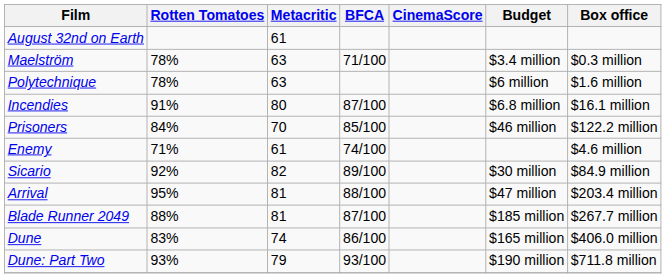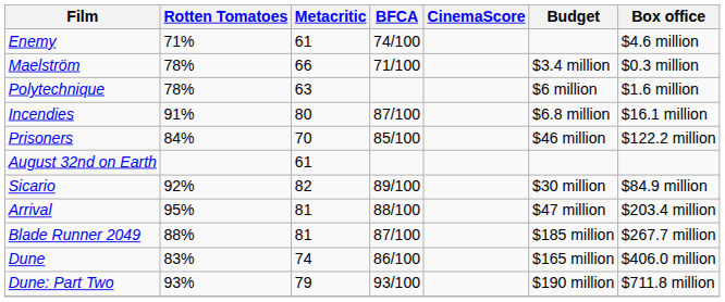rows swapped: August 32nd on Earth <-> Enemy
Maelström | Metacritic: 63 -> 66
